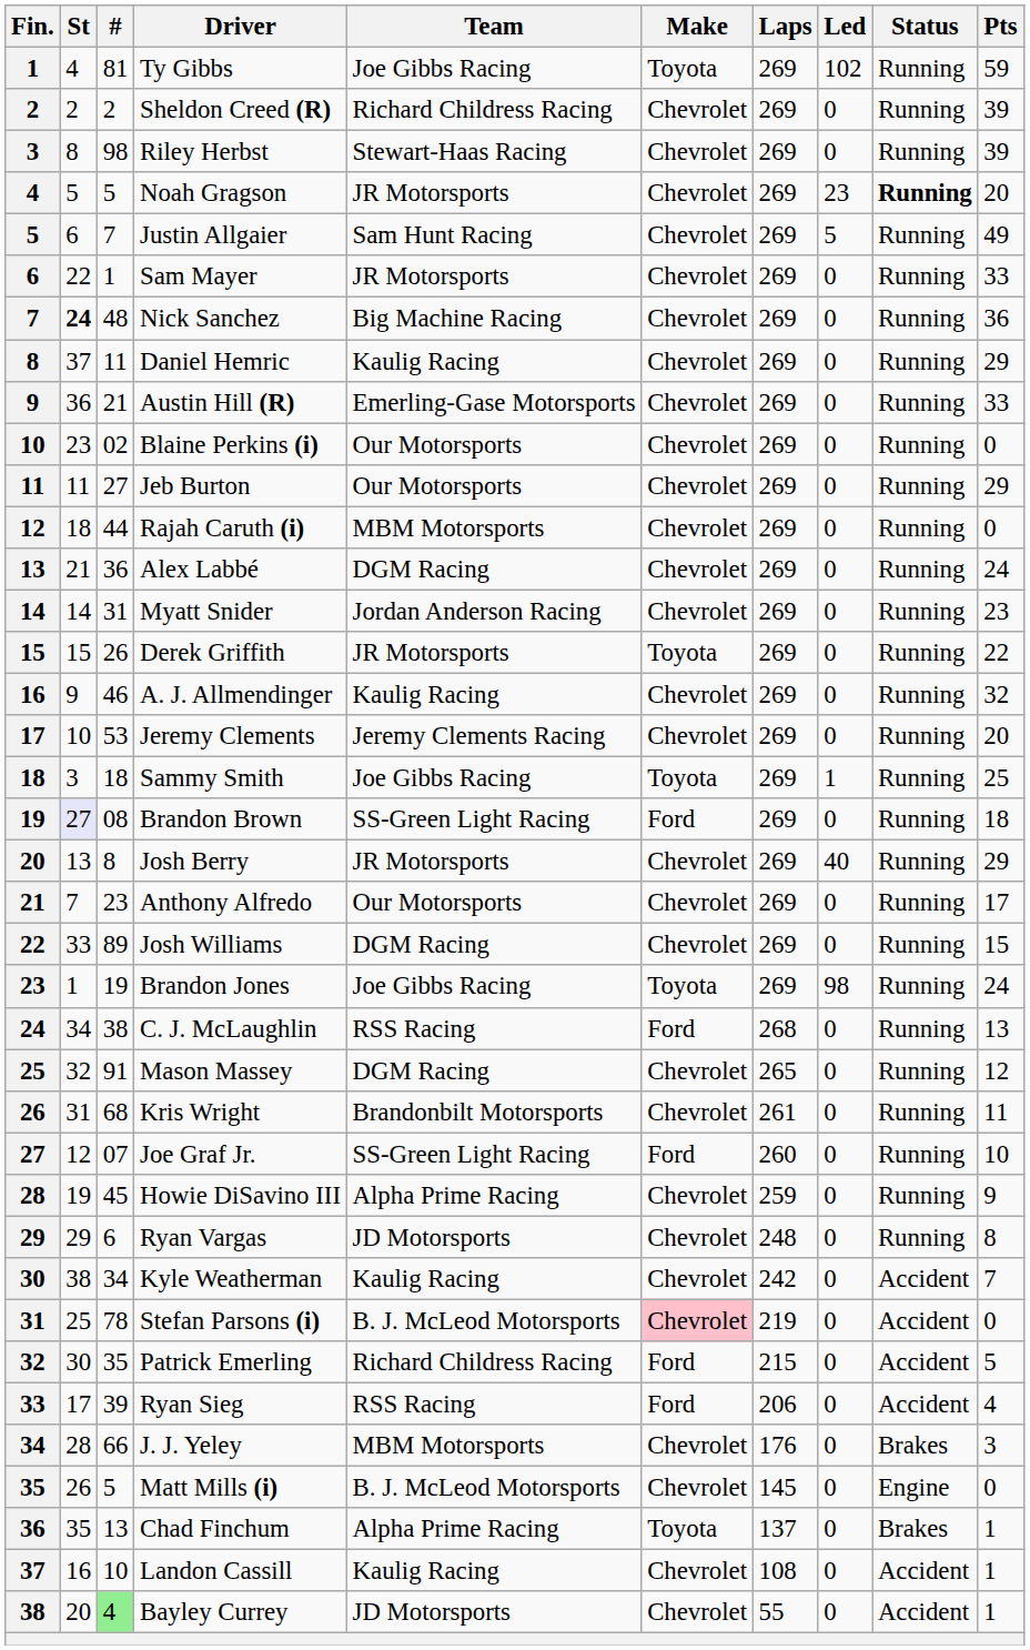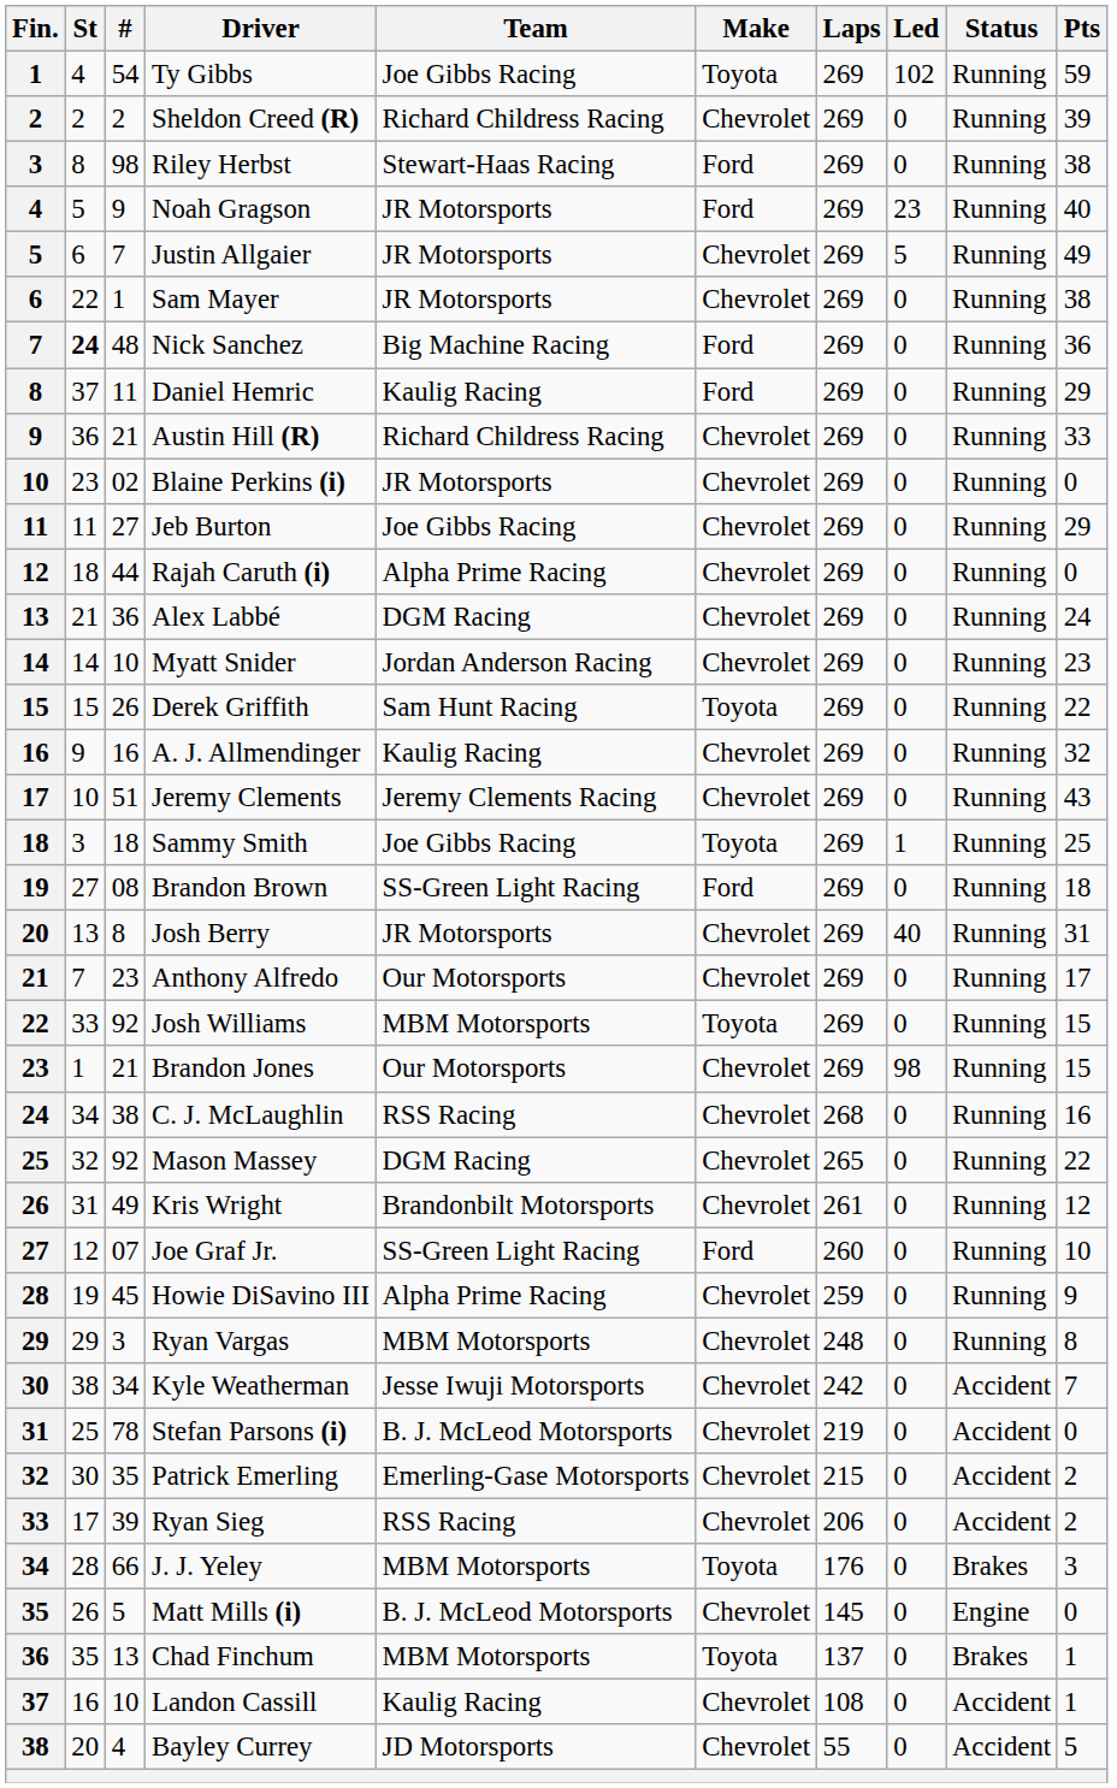Ty Gibbs | #: 81 -> 54
Riley Herbst | Make: Chevrolet -> Ford
Riley Herbst | Pts: 39 -> 38
Noah Gragson | #: 5 -> 9
Noah Gragson | Make: Chevrolet -> Ford
Noah Gragson | Status: bold -> normal
Noah Gragson | Pts: 20 -> 40
Justin Allgaier | Team: Sam Hunt Racing -> JR Motorsports
Sam Mayer | Pts: 33 -> 38
Nick Sanchez | Make: Chevrolet -> Ford
Daniel Hemric | Make: Chevrolet -> Ford
Austin Hill (R) | Team: Emerling-Gase Motorsports -> Richard Childress Racing
Blaine Perkins (i) | Team: Our Motorsports -> JR Motorsports
Jeb Burton | Team: Our Motorsports -> Joe Gibbs Racing
Rajah Caruth (i) | Team: MBM Motorsports -> Alpha Prime Racing
Myatt Snider | #: 31 -> 10
Derek Griffith | Team: JR Motorsports -> Sam Hunt Racing
A. J. Allmendinger | #: 46 -> 16
Jeremy Clements | #: 53 -> 51
Jeremy Clements | Pts: 20 -> 43
Brandon Brown | St: lavender background -> no background
Josh Berry | Pts: 29 -> 31
Josh Williams | #: 89 -> 92
Josh Williams | Team: DGM Racing -> MBM Motorsports
Josh Williams | Make: Chevrolet -> Toyota
Brandon Jones | #: 19 -> 21
Brandon Jones | Team: Joe Gibbs Racing -> Our Motorsports
Brandon Jones | Make: Toyota -> Chevrolet
Brandon Jones | Pts: 24 -> 15
C. J. McLaughlin | Make: Ford -> Chevrolet
C. J. McLaughlin | Pts: 13 -> 16
Mason Massey | #: 91 -> 92
Mason Massey | Pts: 12 -> 22
Kris Wright | #: 68 -> 49
Kris Wright | Pts: 11 -> 12
Ryan Vargas | #: 6 -> 3
Ryan Vargas | Team: JD Motorsports -> MBM Motorsports
Kyle Weatherman | Team: Kaulig Racing -> Jesse Iwuji Motorsports
Stefan Parsons (i) | Make: pink background -> no background
Patrick Emerling | Team: Richard Childress Racing -> Emerling-Gase Motorsports
Patrick Emerling | Make: Ford -> Chevrolet
Patrick Emerling | Pts: 5 -> 2
Ryan Sieg | Make: Ford -> Chevrolet
Ryan Sieg | Pts: 4 -> 2
J. J. Yeley | Make: Chevrolet -> Toyota
Chad Finchum | Team: Alpha Prime Racing -> MBM Motorsports
Bayley Currey | #: lightgreen background -> no background
Bayley Currey | Pts: 1 -> 5
